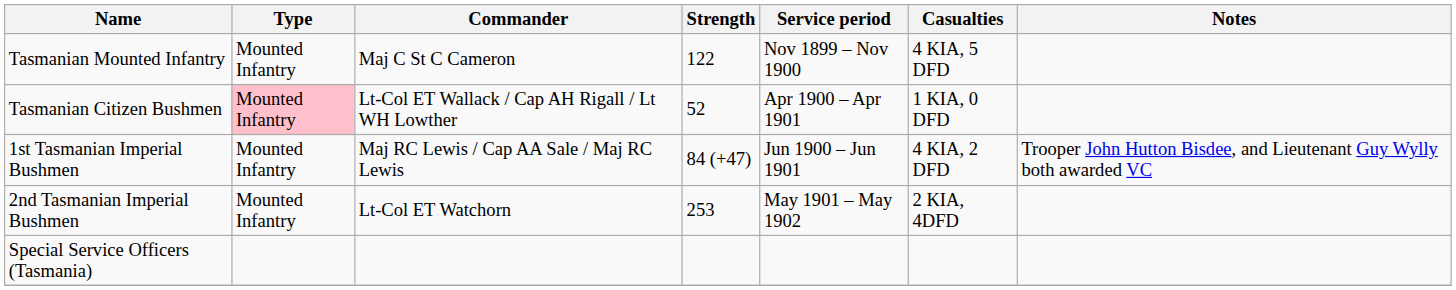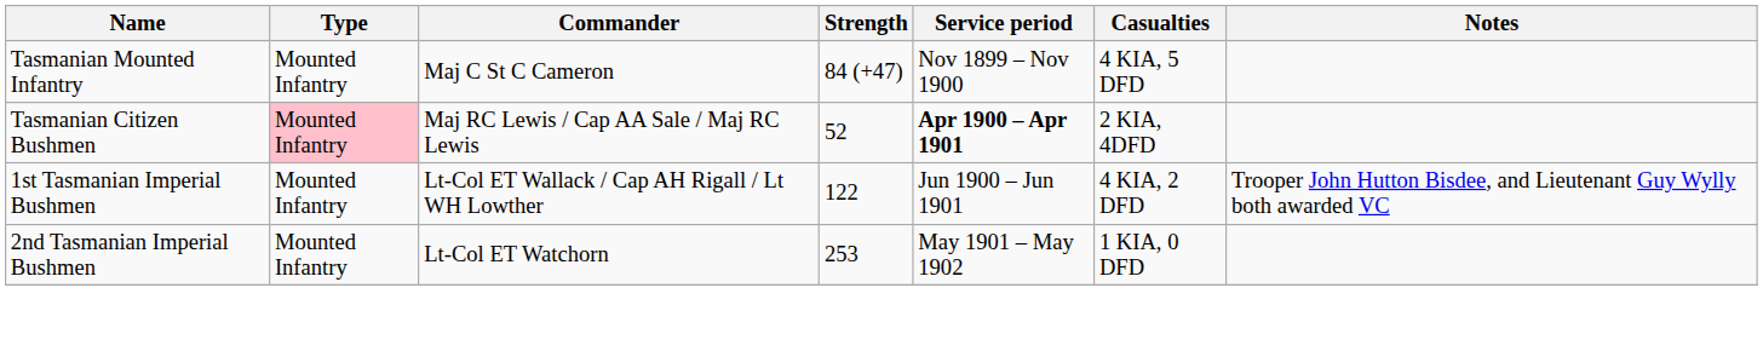Tasmanian Mounted Infantry | Strength: 122 -> 84 (+47)
Tasmanian Citizen Bushmen | Commander: Lt-Col ET Wallack / Cap AH Rigall / Lt WH Lowther -> Maj RC Lewis / Cap AA Sale / Maj RC Lewis
Tasmanian Citizen Bushmen | Service period: normal -> bold
Tasmanian Citizen Bushmen | Casualties: 1 KIA, 0 DFD -> 2 KIA, 4DFD
1st Tasmanian Imperial Bushmen | Commander: Maj RC Lewis / Cap AA Sale / Maj RC Lewis -> Lt-Col ET Wallack / Cap AH Rigall / Lt WH Lowther
1st Tasmanian Imperial Bushmen | Strength: 84 (+47) -> 122
2nd Tasmanian Imperial Bushmen | Casualties: 2 KIA, 4DFD -> 1 KIA, 0 DFD
- row: Special Service Officers (Tasmania)
